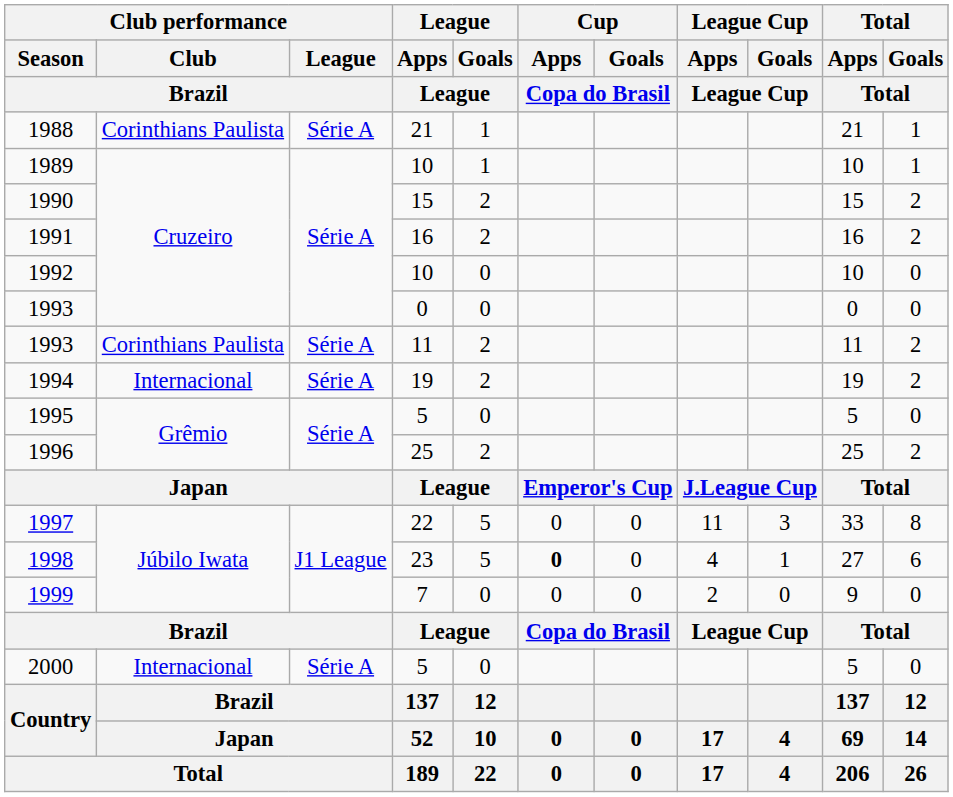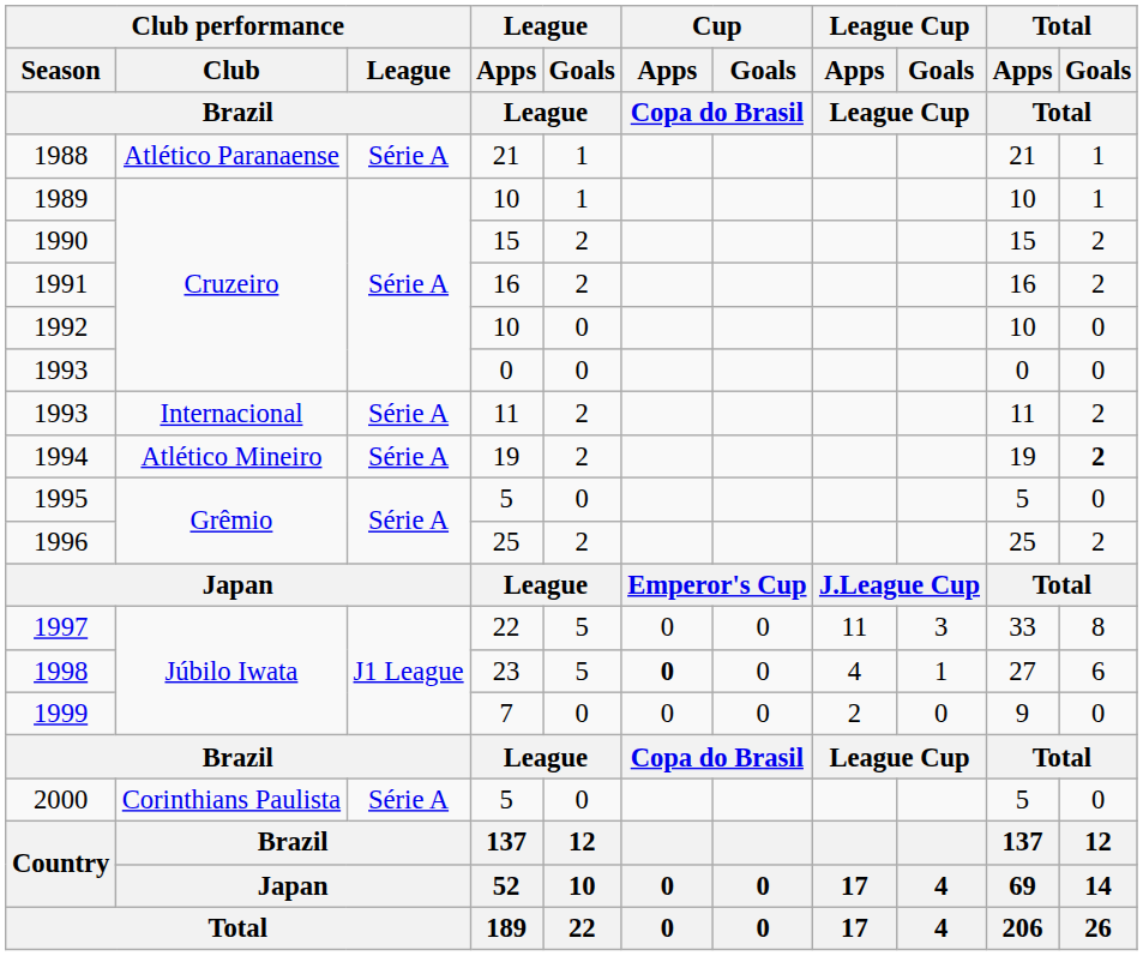1988 | Club performance / Club / Brazil: Corinthians Paulista -> Atlético Paranaense
1993 / 11 | Club performance / Club / Brazil: Corinthians Paulista -> Internacional
1994 | Club performance / Club / Brazil: Internacional -> Atlético Mineiro
1994 | Total / Goals / Total: normal -> bold
2000 | Club performance / Club / Brazil: Internacional -> Corinthians Paulista
